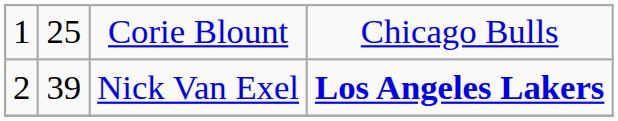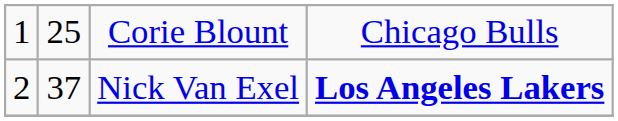Nick Van Exel | column 2: 39 -> 37
